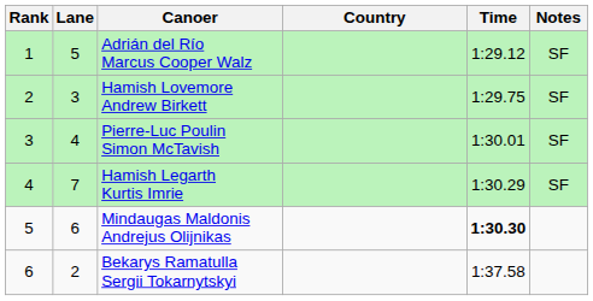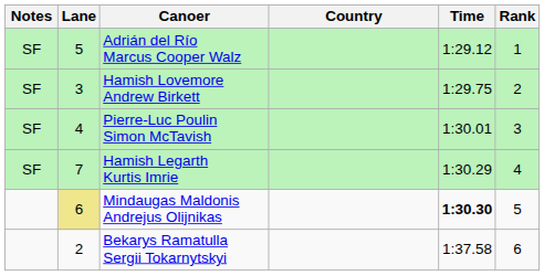columns swapped: Rank <-> Notes
Mindaugas Maldonis Andrejus Olijnikas | Lane: no background -> khaki background
